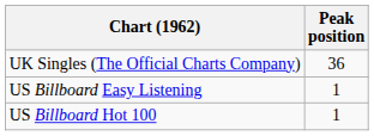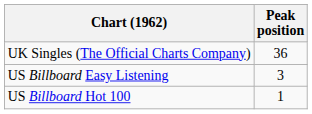US Billboard Easy Listening | Peak position: 1 -> 3
